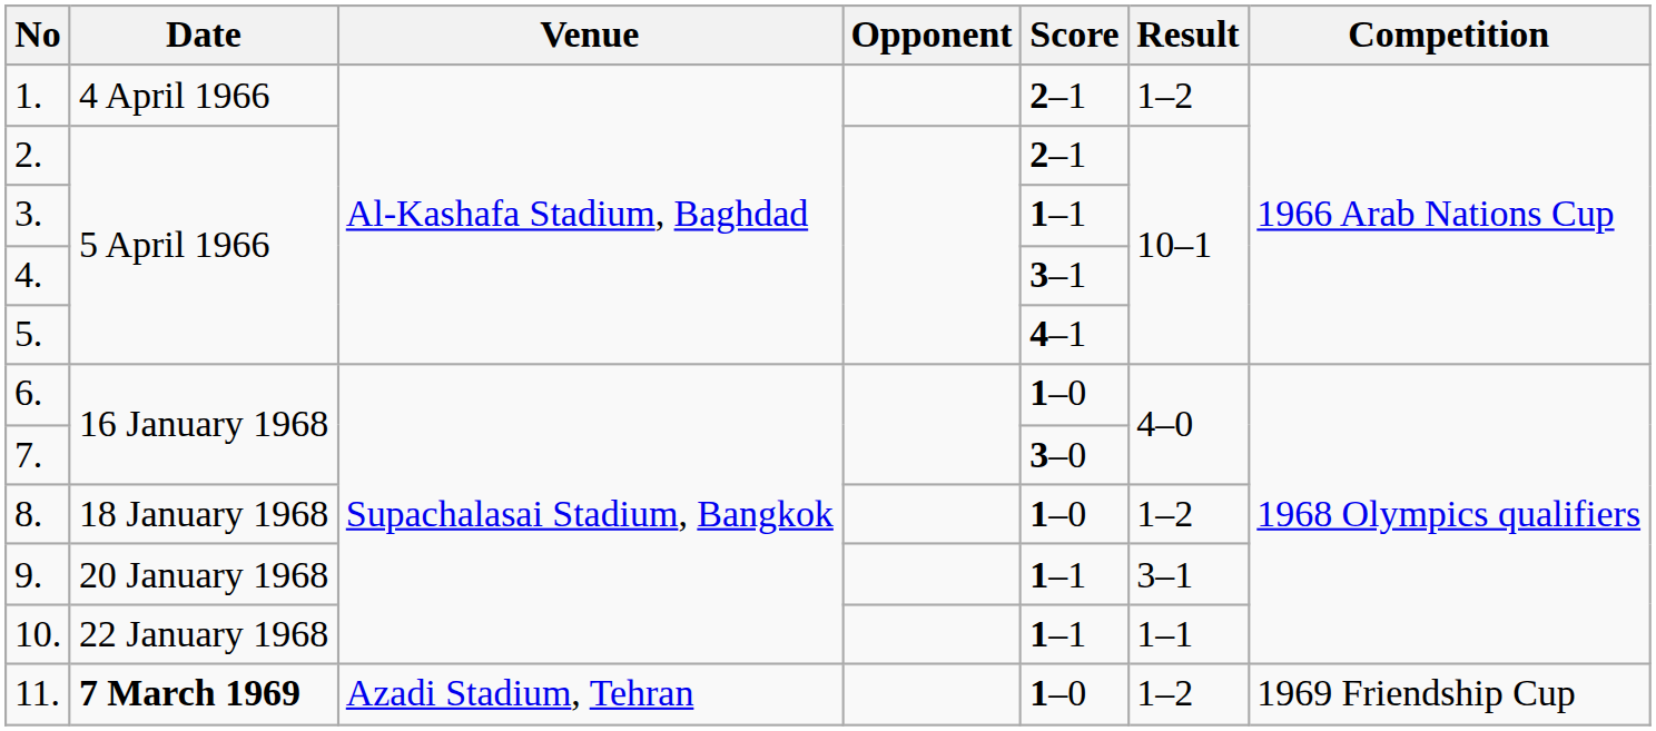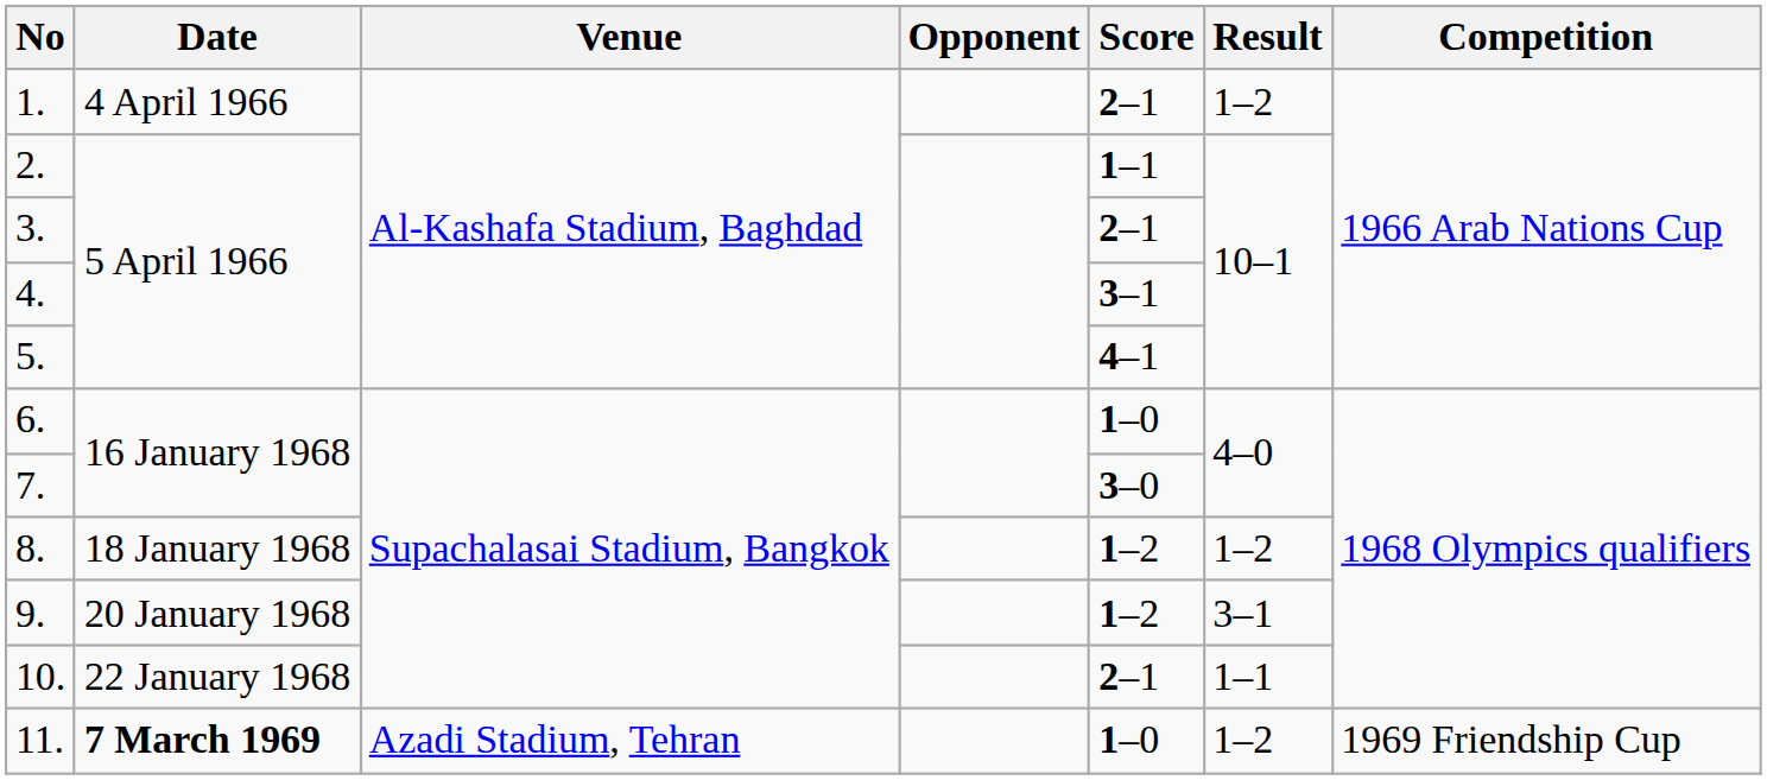2. | Score: 2–1 -> 1–1
3. | Score: 1–1 -> 2–1
8. | Score: 1–0 -> 1–2
9. | Score: 1–1 -> 1–2
10. | Score: 1–1 -> 2–1
